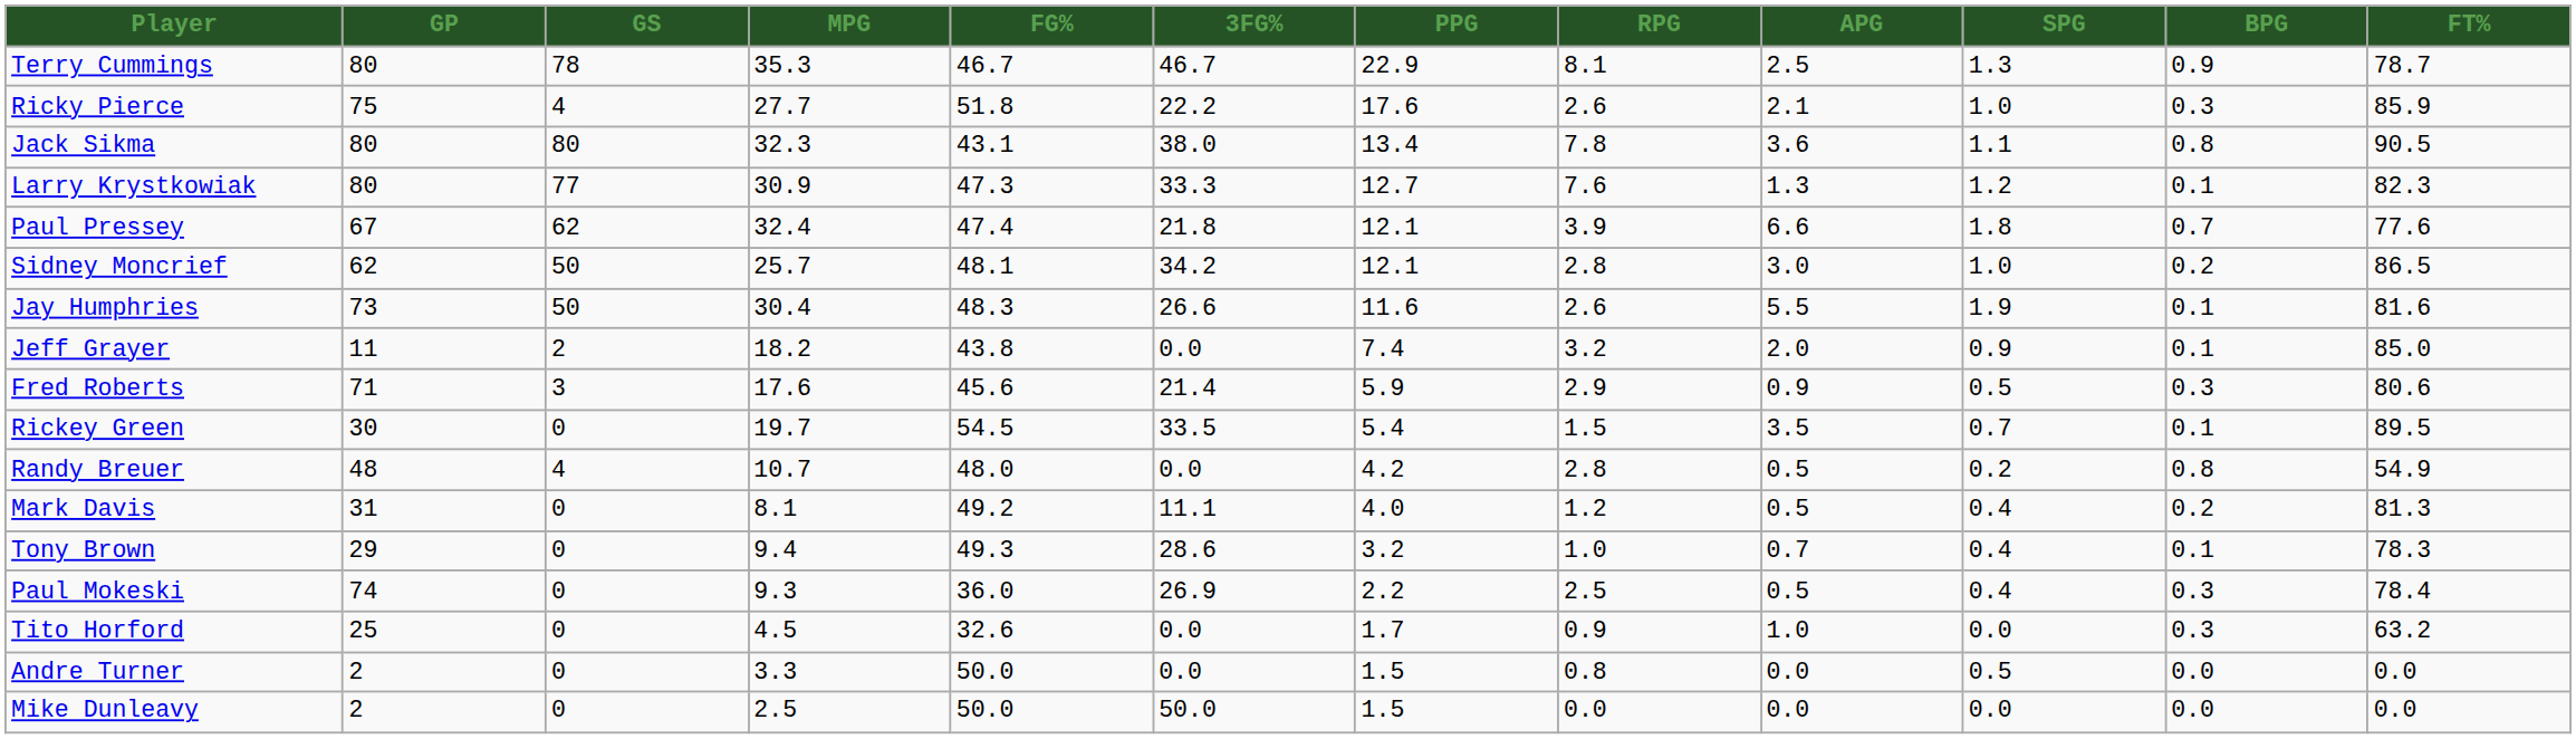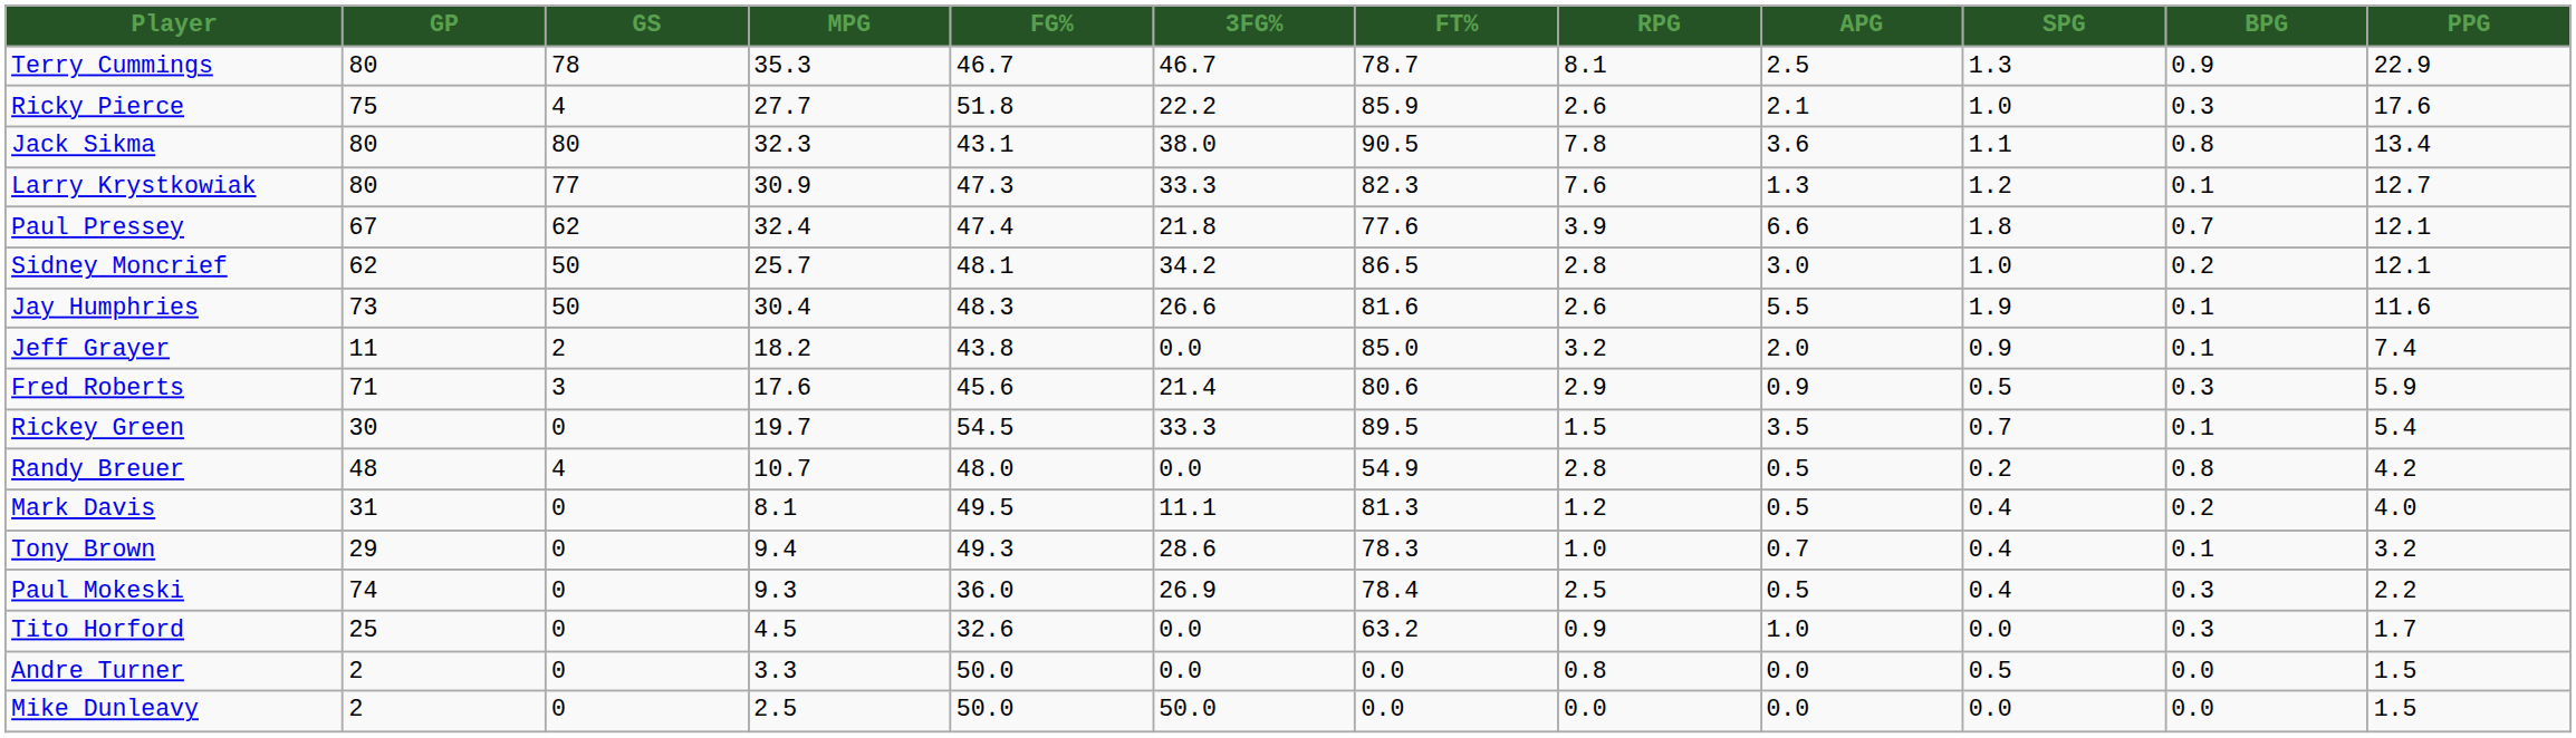columns swapped: FT% <-> PPG
Rickey Green | 3FG%: 33.5 -> 33.3
Mark Davis | FG%: 49.2 -> 49.5
